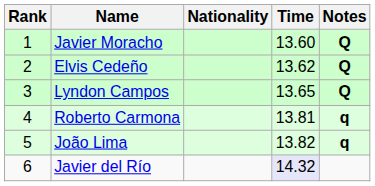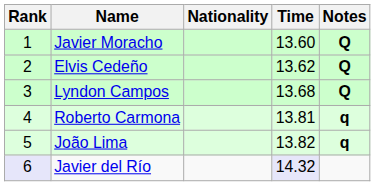Lyndon Campos | Time: 13.65 -> 13.68
Javier del Río | Rank: no background -> lavender background
